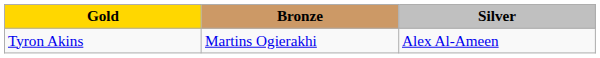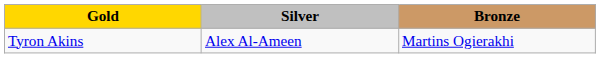columns swapped: Silver <-> Bronze
